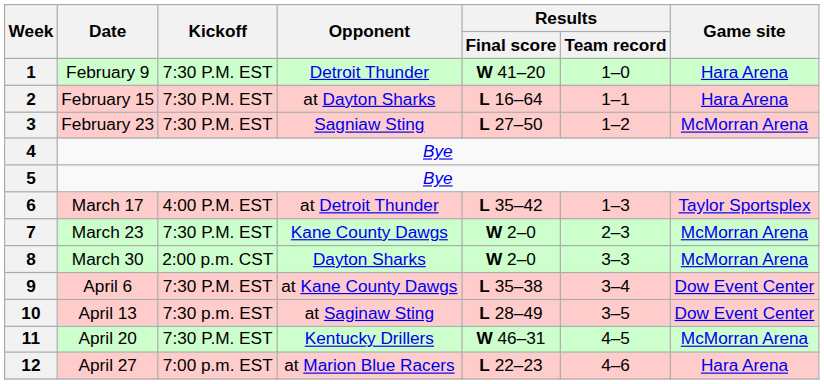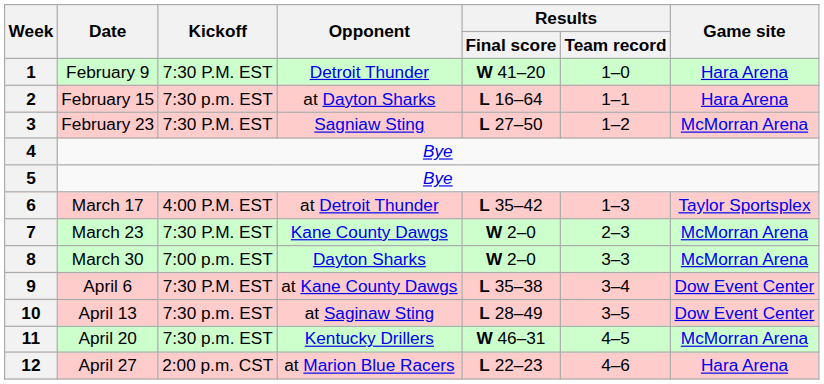2 | Kickoff: 7:30 P.M. EST -> 7:30 p.m. EST
8 | Kickoff: 2:00 p.m. CST -> 7:00 p.m. EST
11 | Kickoff: 7:30 P.M. EST -> 7:30 p.m. EST
12 | Kickoff: 7:00 p.m. EST -> 2:00 p.m. CST
